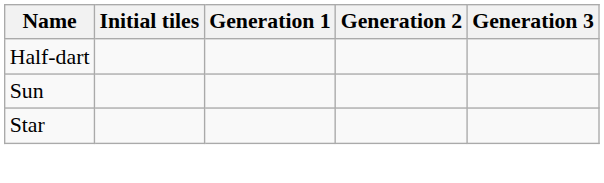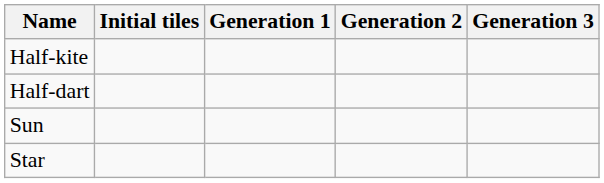+ row: Half-kite
